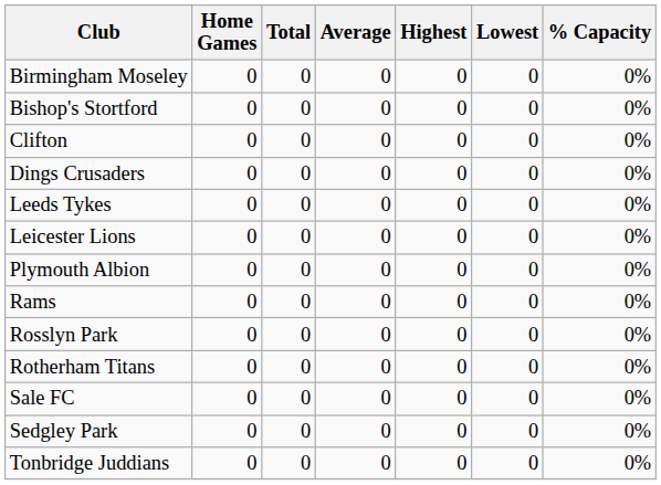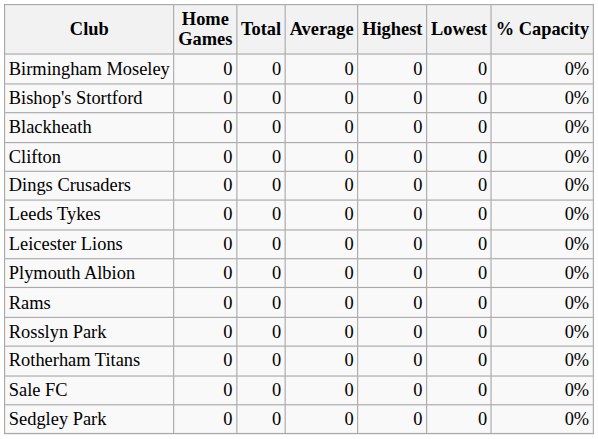+ row: Blackheath | 0 | 0 | 0 | 0 | 0 | 0%
- row: Tonbridge Juddians | 0 | 0 | 0 | 0 | 0 | 0%
